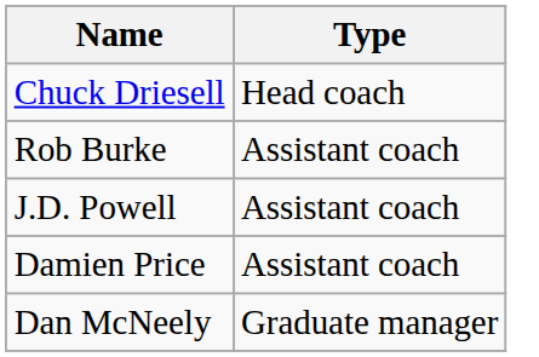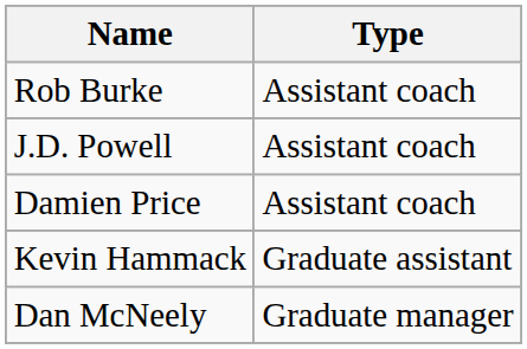- row: Chuck Driesell | Head coach
+ row: Kevin Hammack | Graduate assistant
